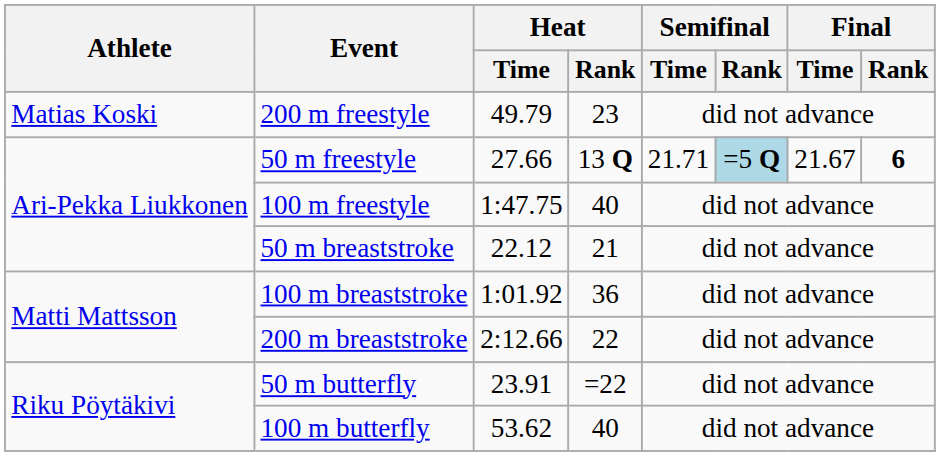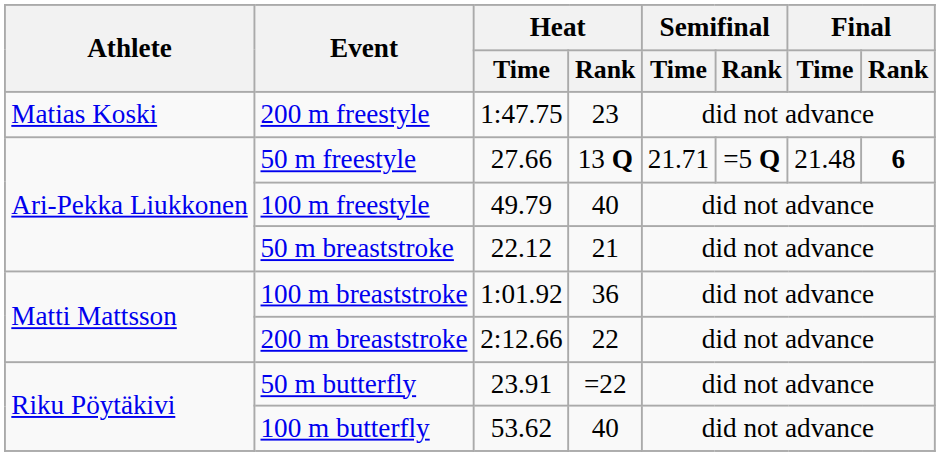200 m freestyle | Heat / Time: 49.79 -> 1:47.75
50 m freestyle | Semifinal / Rank: lightblue background -> no background
50 m freestyle | Final / Time: 21.67 -> 21.48
100 m freestyle | Heat / Time: 1:47.75 -> 49.79
